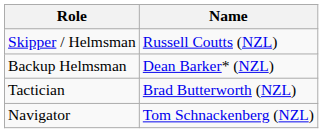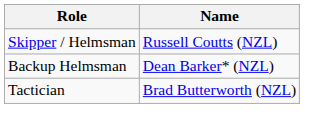- row: Navigator | Tom Schnackenberg (NZL)
